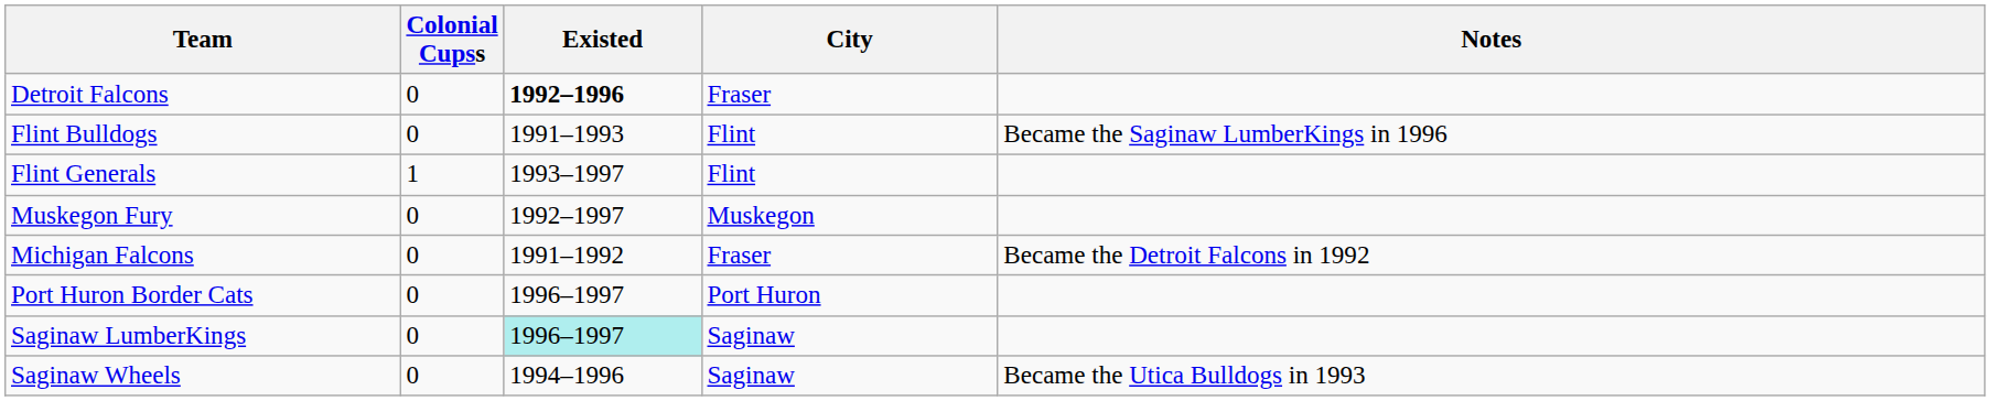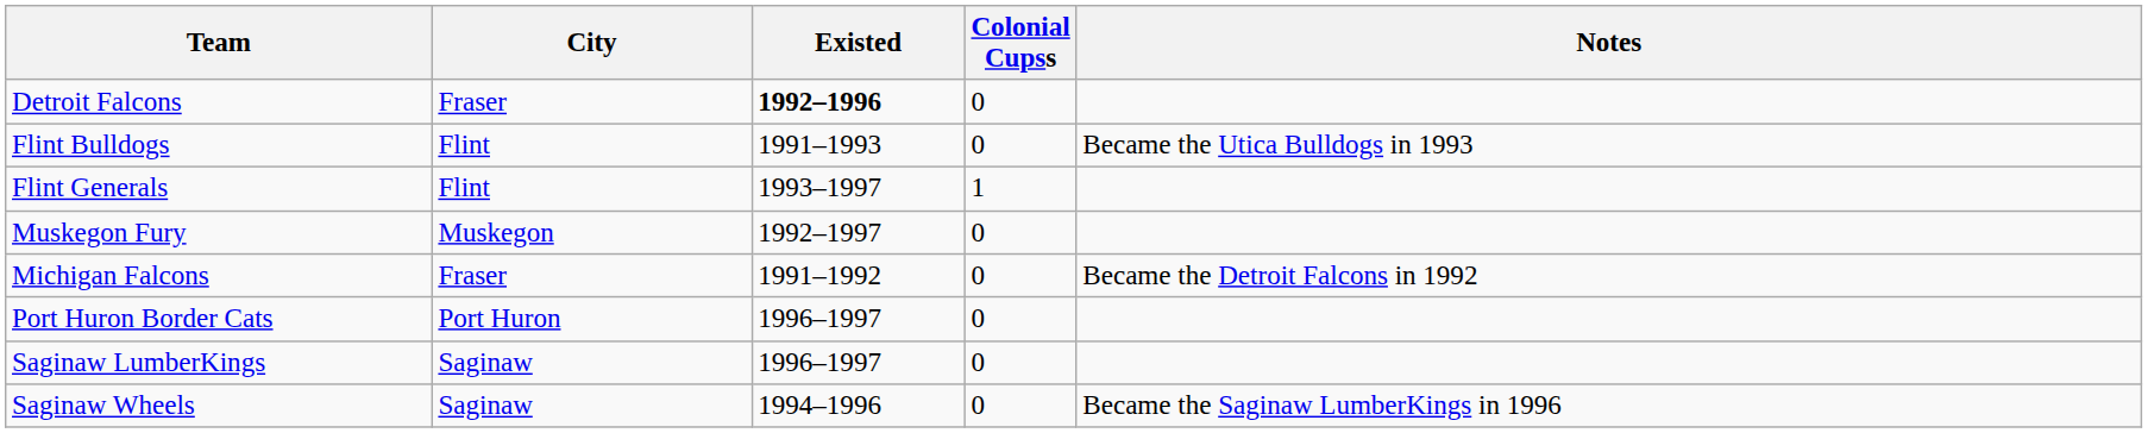columns swapped: City <-> Colonial Cupss
Flint Bulldogs | Notes: Became the Saginaw LumberKings in 1996 -> Became the Utica Bulldogs in 1993
Saginaw LumberKings | Existed: paleturquoise background -> no background
Saginaw Wheels | Notes: Became the Utica Bulldogs in 1993 -> Became the Saginaw LumberKings in 1996
